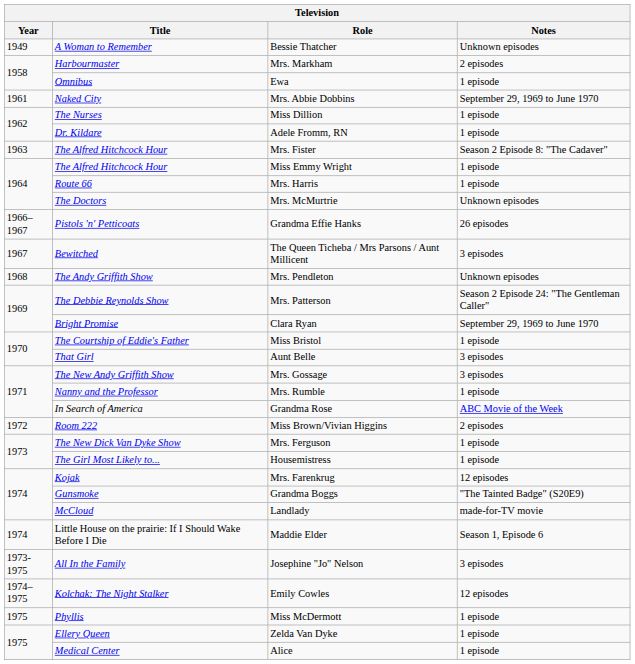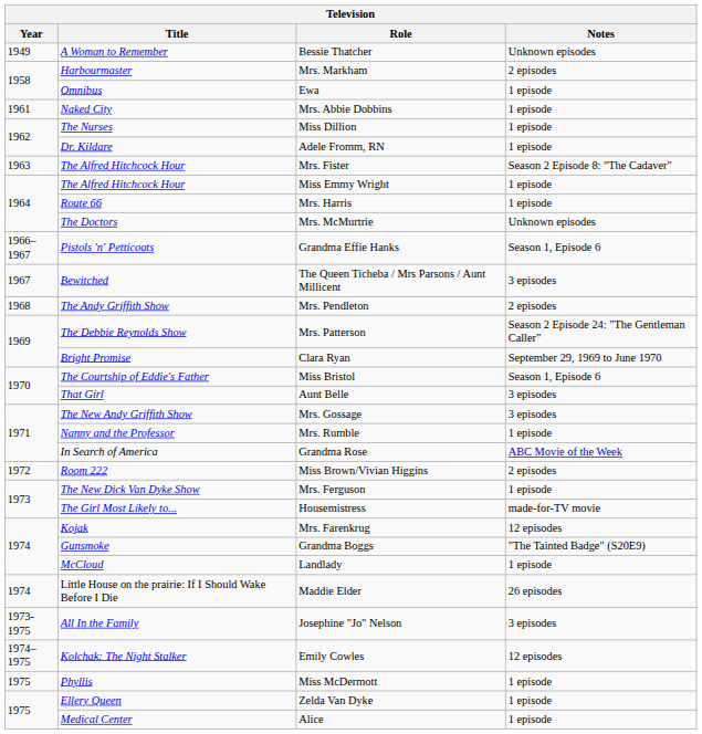Mrs. Abbie Dobbins | Notes: September 29, 1969 to June 1970 -> 1 episode
Grandma Effie Hanks | Notes: 26 episodes -> Season 1, Episode 6
Mrs. Pendleton | Notes: Unknown episodes -> 2 episodes
Miss Bristol | Notes: 1 episode -> Season 1, Episode 6
Housemistress | Notes: 1 episode -> made-for-TV movie
Landlady | Notes: made-for-TV movie -> 1 episode
Maddie Elder | Notes: Season 1, Episode 6 -> 26 episodes
